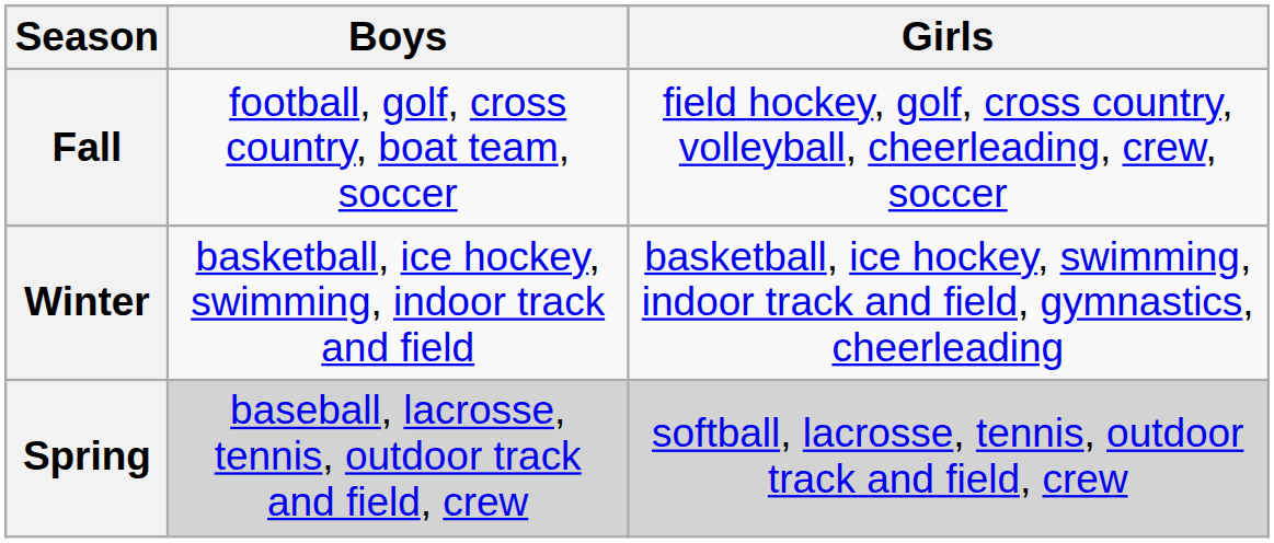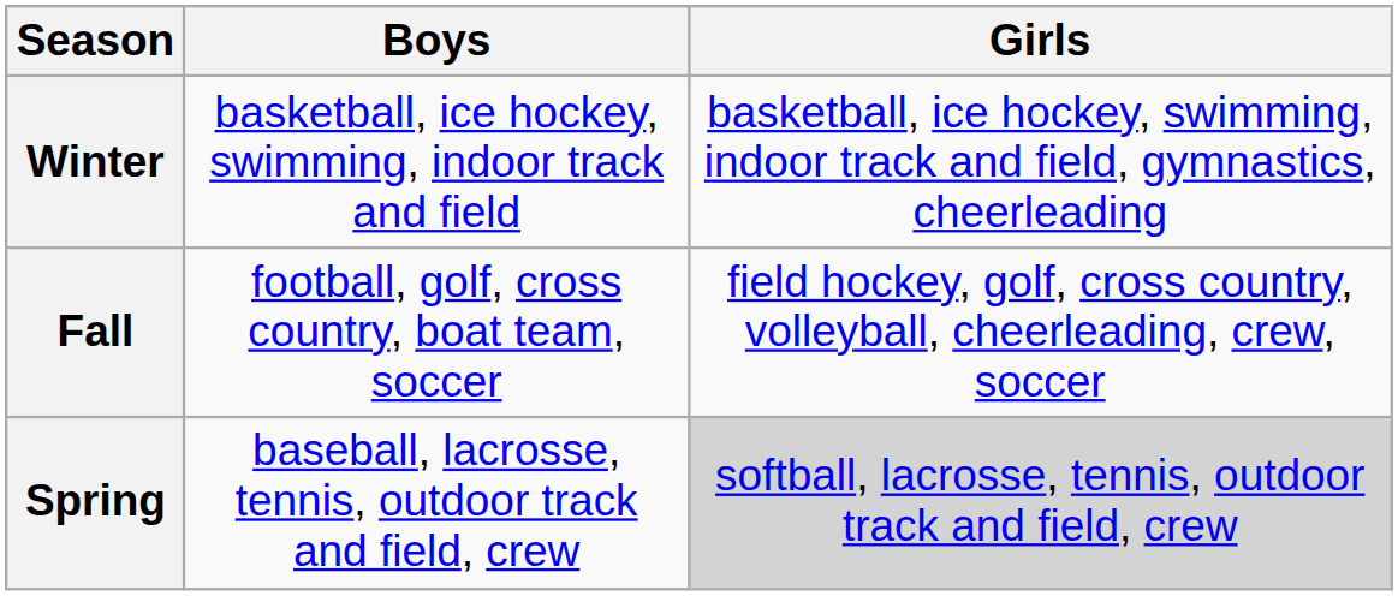rows swapped: Fall <-> Winter
Spring | Boys: lightgrey background -> no background
